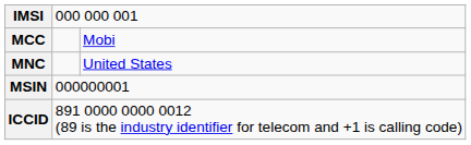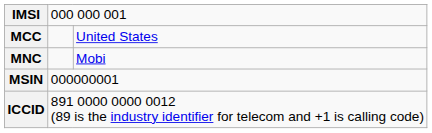MCC | column 3: Mobi -> United States
MNC | column 3: United States -> Mobi
